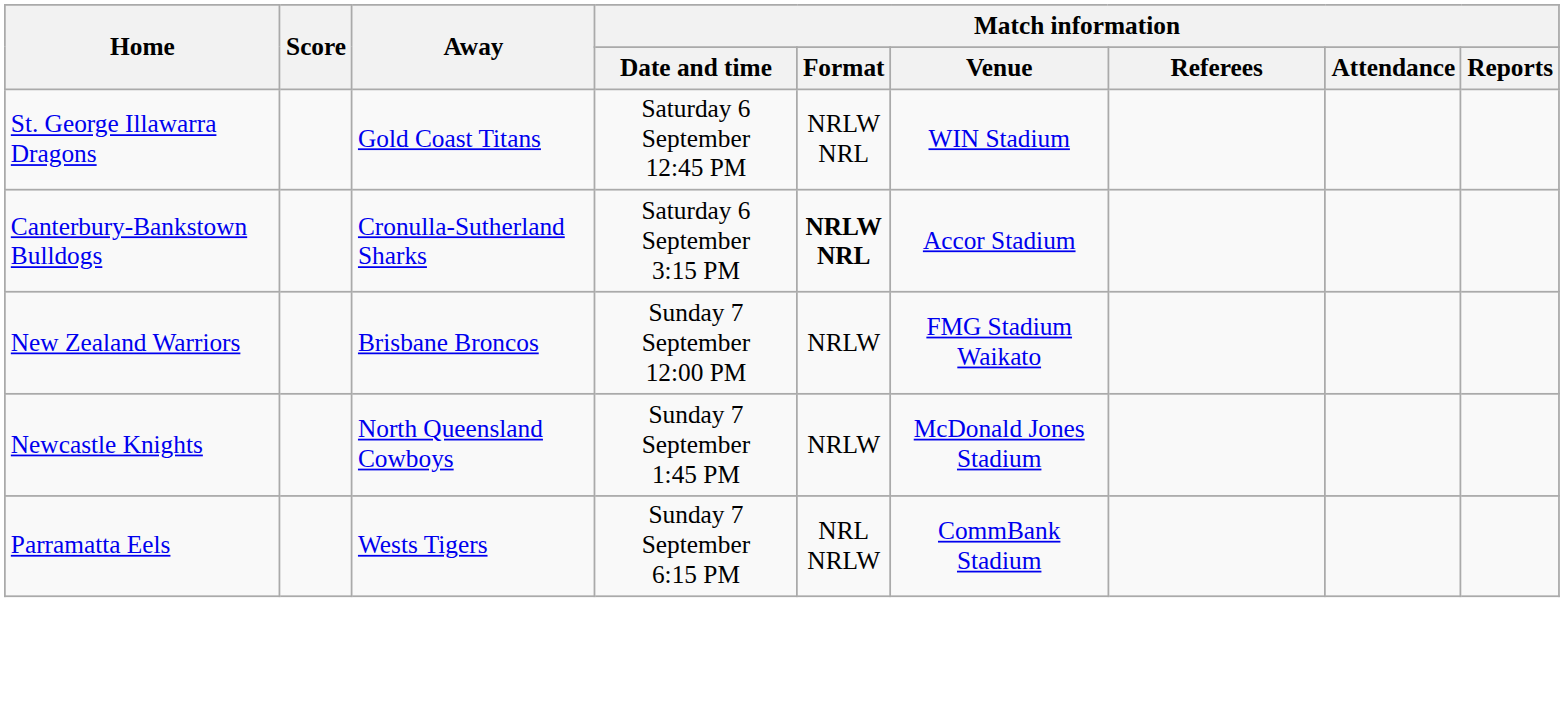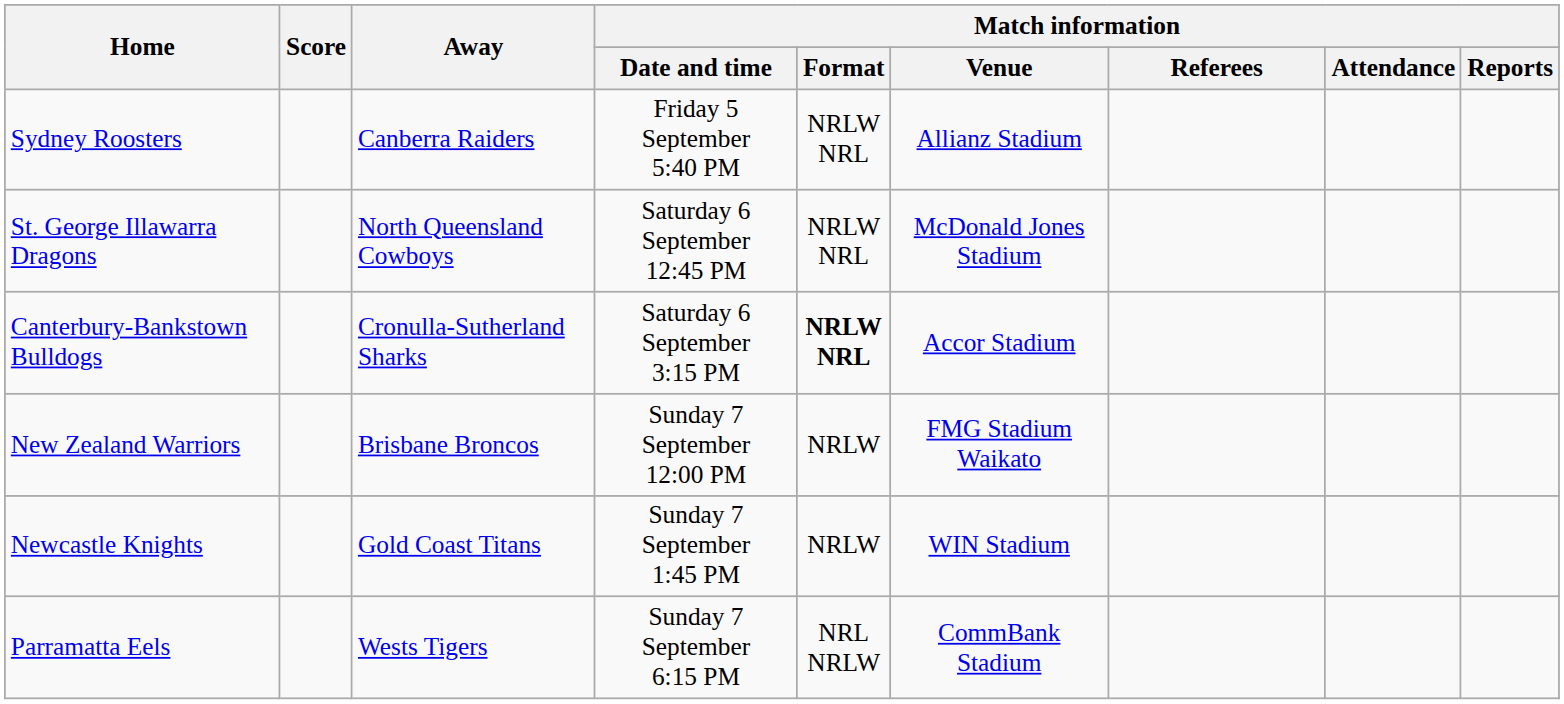+ row: Sydney Roosters | Canberra Raiders | Friday 5 September 5:40 PM | NRLW NRL | Allianz Stadium
St. George Illawarra Dragons | Away: Gold Coast Titans -> North Queensland Cowboys
St. George Illawarra Dragons | Match information / Venue: WIN Stadium -> McDonald Jones Stadium
Newcastle Knights | Away: North Queensland Cowboys -> Gold Coast Titans
Newcastle Knights | Match information / Venue: McDonald Jones Stadium -> WIN Stadium
